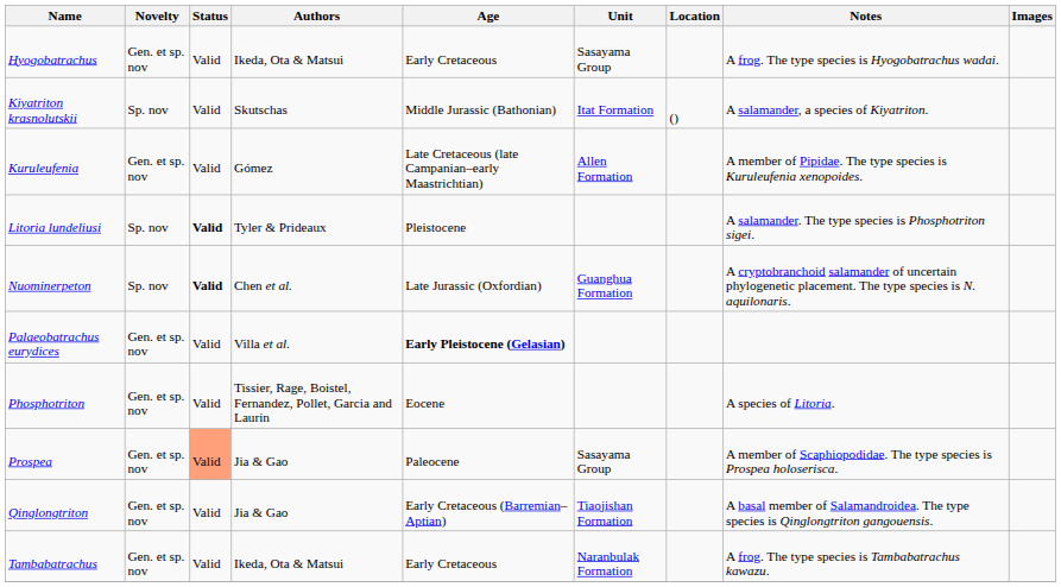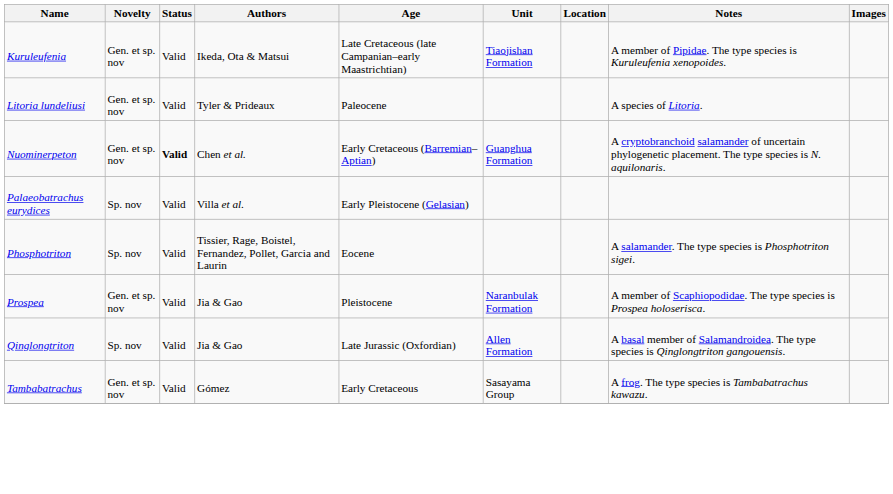- row: Hyogobatrachus | Gen. et sp. nov | Valid | Ikeda, Ota & Matsui | Early Cretaceous | Sasayama Group | A frog. The type species is Hyogobatrachus wadai.
- row: Kiyatriton krasnolutskii | Sp. nov | Valid | Skutschas | Middle Jurassic (Bathonian) | Itat Formation | () | A salamander, a species of Kiyatriton.
Kuruleufenia | Authors: Gómez -> Ikeda, Ota & Matsui
Kuruleufenia | Unit: Allen Formation -> Tiaojishan Formation
Litoria lundeliusi | Novelty: Sp. nov -> Gen. et sp. nov
Litoria lundeliusi | Status: bold -> normal
Litoria lundeliusi | Age: Pleistocene -> Paleocene
Litoria lundeliusi | Notes: A salamander. The type species is Phosphotriton sigei. -> A species of Litoria.
Nuominerpeton | Novelty: Sp. nov -> Gen. et sp. nov
Nuominerpeton | Age: Late Jurassic (Oxfordian) -> Early Cretaceous (Barremian–Aptian)
Palaeobatrachus eurydices | Novelty: Gen. et sp. nov -> Sp. nov
Palaeobatrachus eurydices | Age: bold -> normal
Phosphotriton | Novelty: Gen. et sp. nov -> Sp. nov
Phosphotriton | Notes: A species of Litoria. -> A salamander. The type species is Phosphotriton sigei.
Prospea | Status: lightsalmon background -> no background
Prospea | Age: Paleocene -> Pleistocene
Prospea | Unit: Sasayama Group -> Naranbulak Formation
Qinglongtriton | Novelty: Gen. et sp. nov -> Sp. nov
Qinglongtriton | Age: Early Cretaceous (Barremian–Aptian) -> Late Jurassic (Oxfordian)
Qinglongtriton | Unit: Tiaojishan Formation -> Allen Formation
Tambabatrachus | Authors: Ikeda, Ota & Matsui -> Gómez
Tambabatrachus | Unit: Naranbulak Formation -> Sasayama Group
